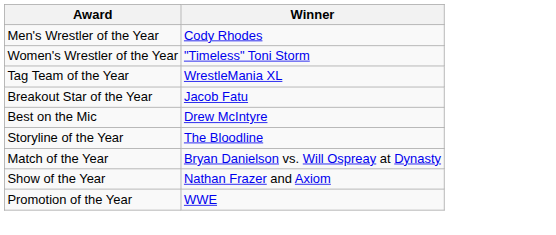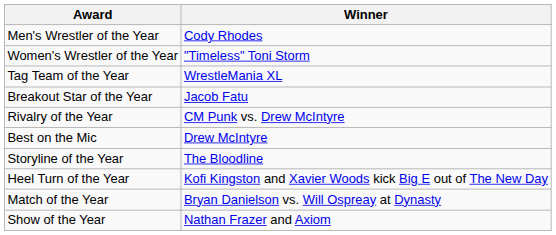+ row: Rivalry of the Year | CM Punk vs. Drew McIntyre
+ row: Heel Turn of the Year | Kofi Kingston and Xavier Woods kick Big E out of The New Day
- row: Promotion of the Year | WWE
